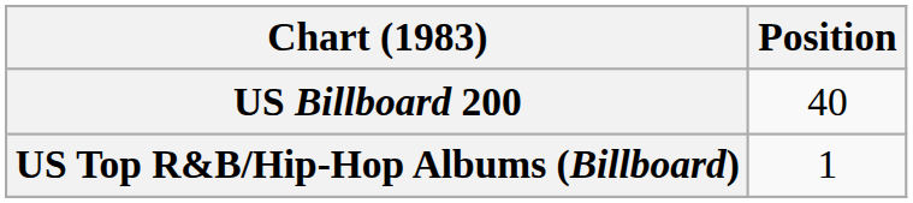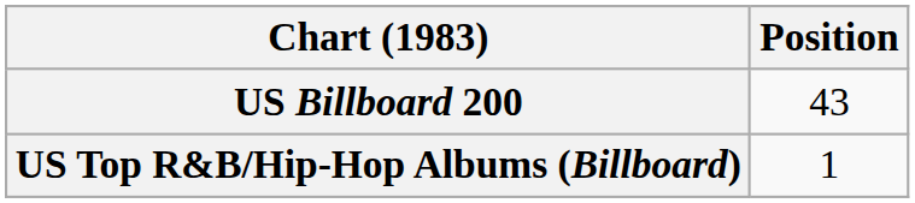US Billboard 200 | Position: 40 -> 43
